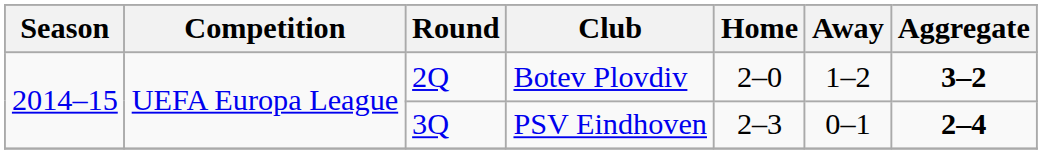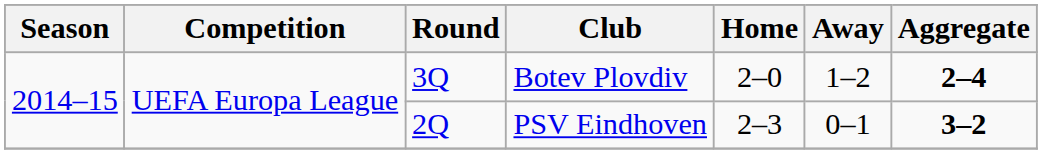Botev Plovdiv | Round: 2Q -> 3Q
Botev Plovdiv | Aggregate: 3–2 -> 2–4
PSV Eindhoven | Round: 3Q -> 2Q
PSV Eindhoven | Aggregate: 2–4 -> 3–2
